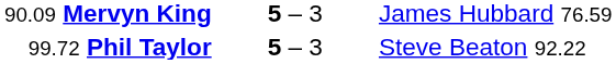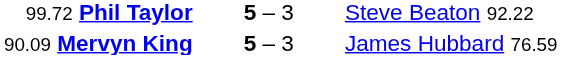rows swapped: 90.09 Mervyn King <-> 99.72 Phil Taylor
